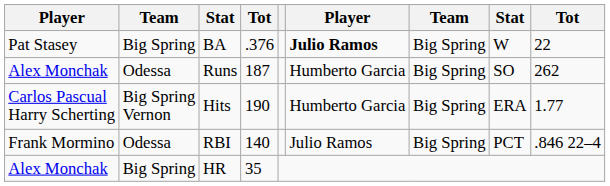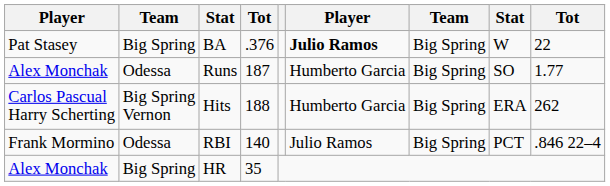Runs | column 9: 262 -> 1.77
Hits | column 4: 190 -> 188
Hits | column 9: 1.77 -> 262
